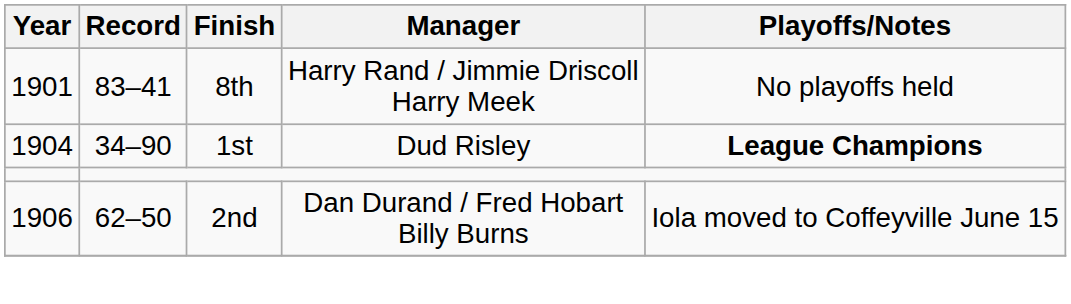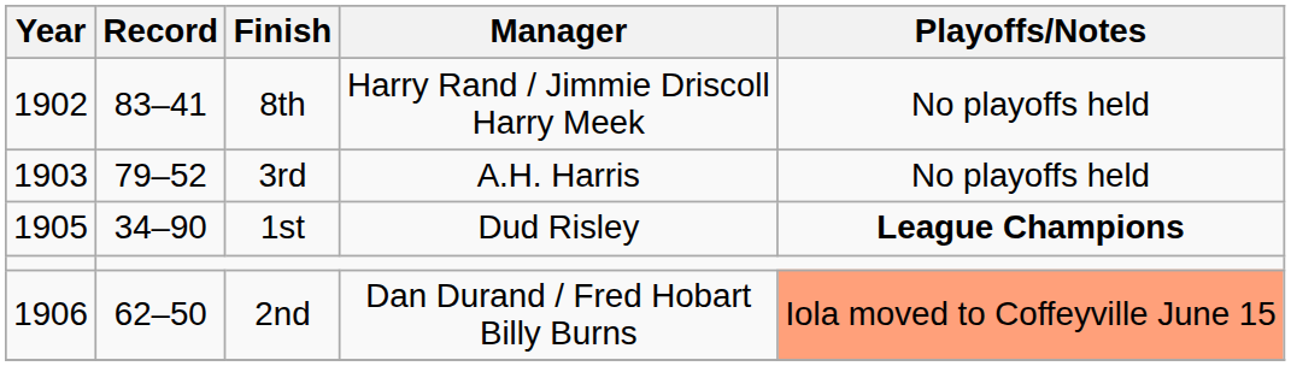8th | Year: 1901 -> 1902
+ row: 1903 | 79–52 | 3rd | A.H. Harris | No playoffs held
1st | Year: 1904 -> 1905
2nd | Playoffs/Notes: no background -> lightsalmon background
